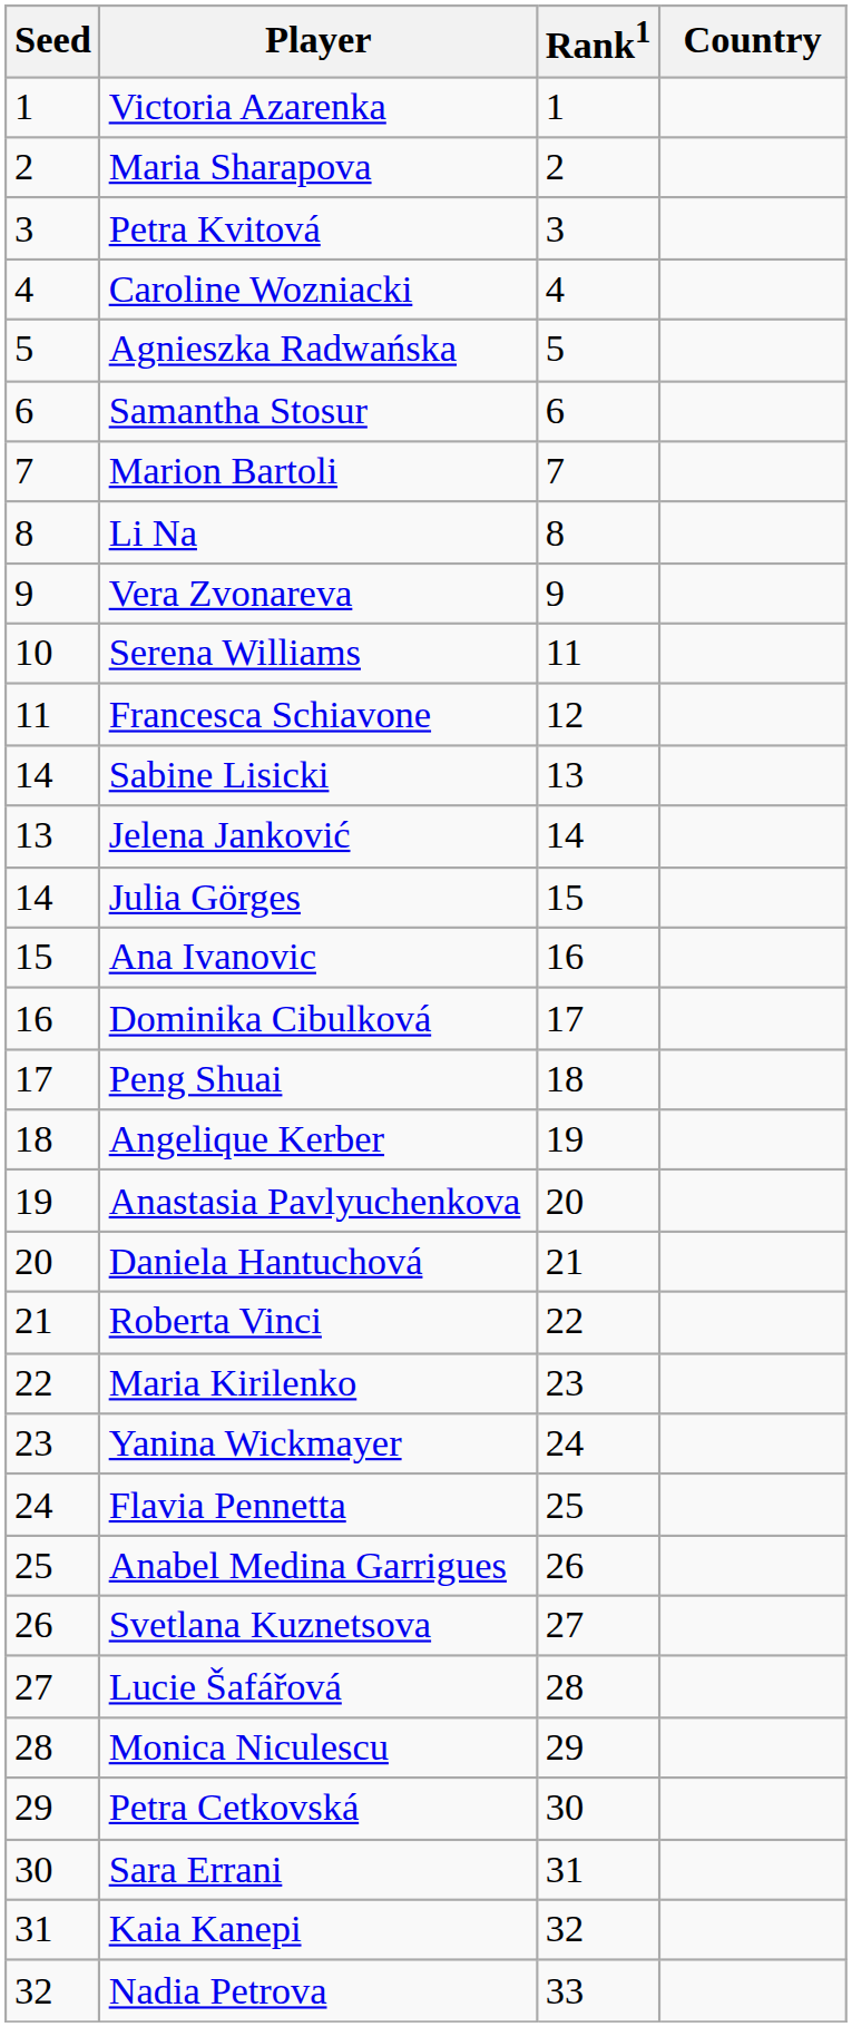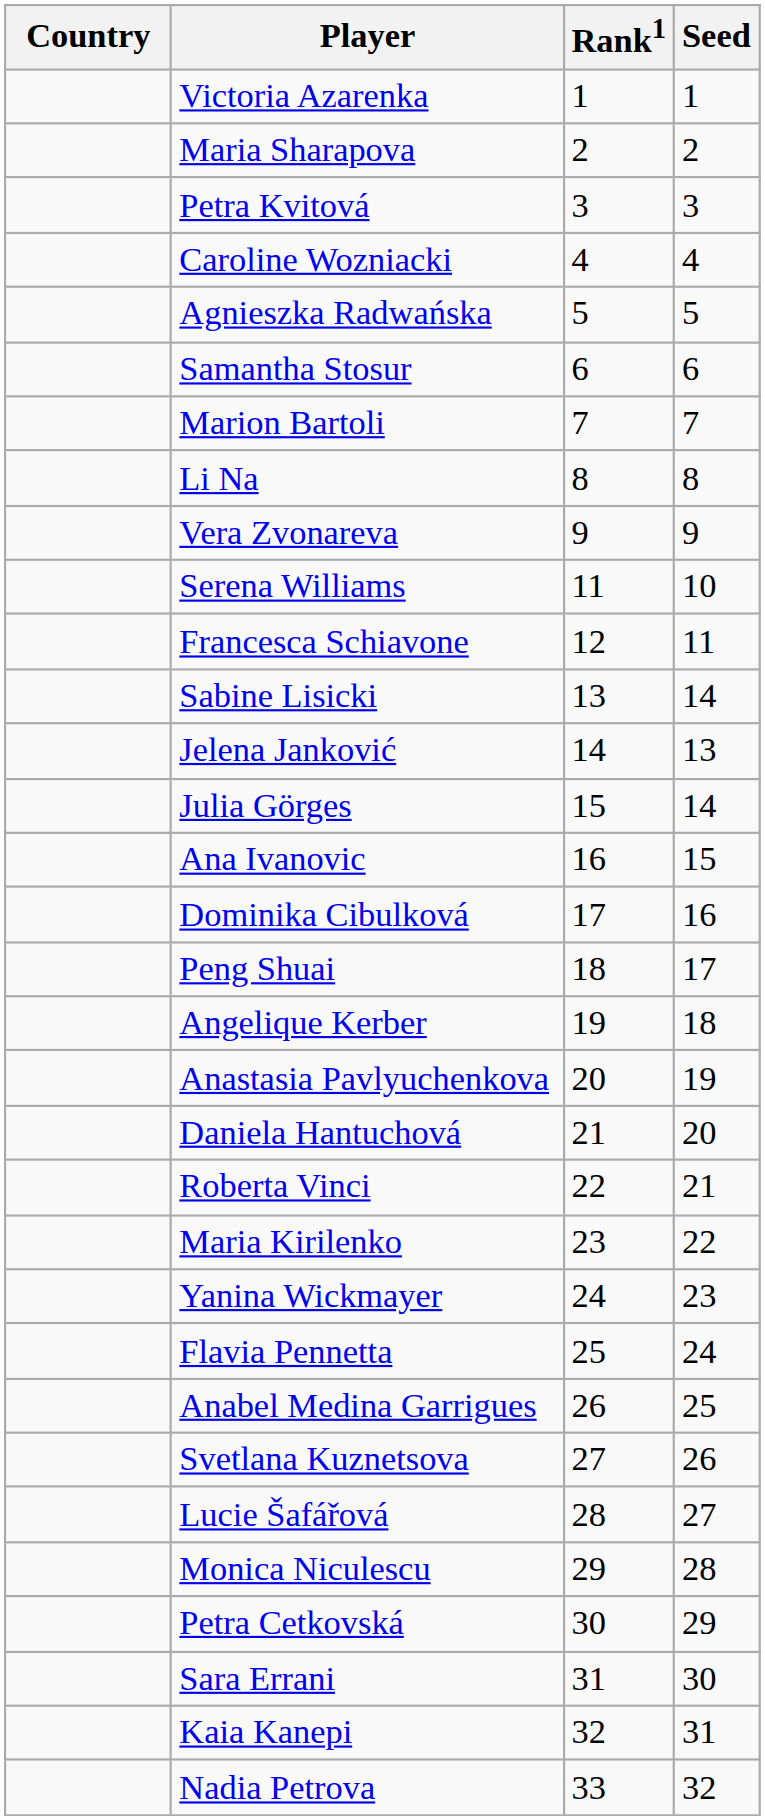columns swapped: Country <-> Seed
